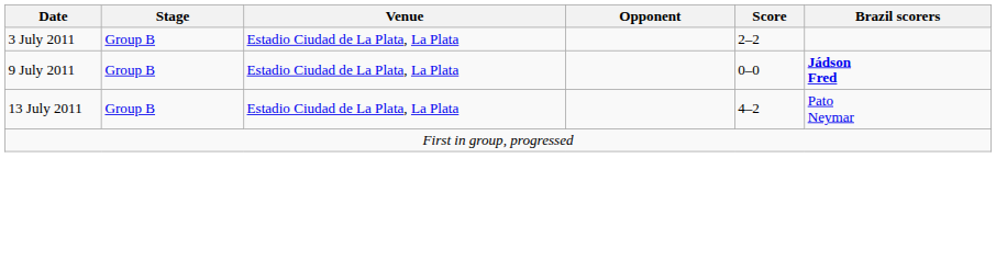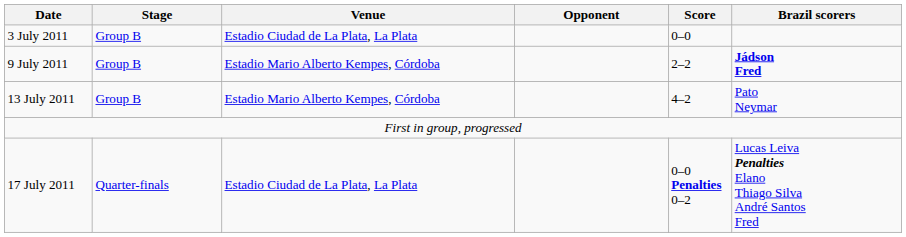3 July 2011 | Score: 2–2 -> 0–0
9 July 2011 | Venue: Estadio Ciudad de La Plata, La Plata -> Estadio Mario Alberto Kempes, Córdoba
9 July 2011 | Score: 0–0 -> 2–2
13 July 2011 | Venue: Estadio Ciudad de La Plata, La Plata -> Estadio Mario Alberto Kempes, Córdoba
+ row: 17 July 2011 | Quarter-finals | Estadio Ciudad de La Plata, La Plata | 0–0 Penalties 0–2 | Lucas Leiva Penalties Elano Thiago Silva André Santos Fred
